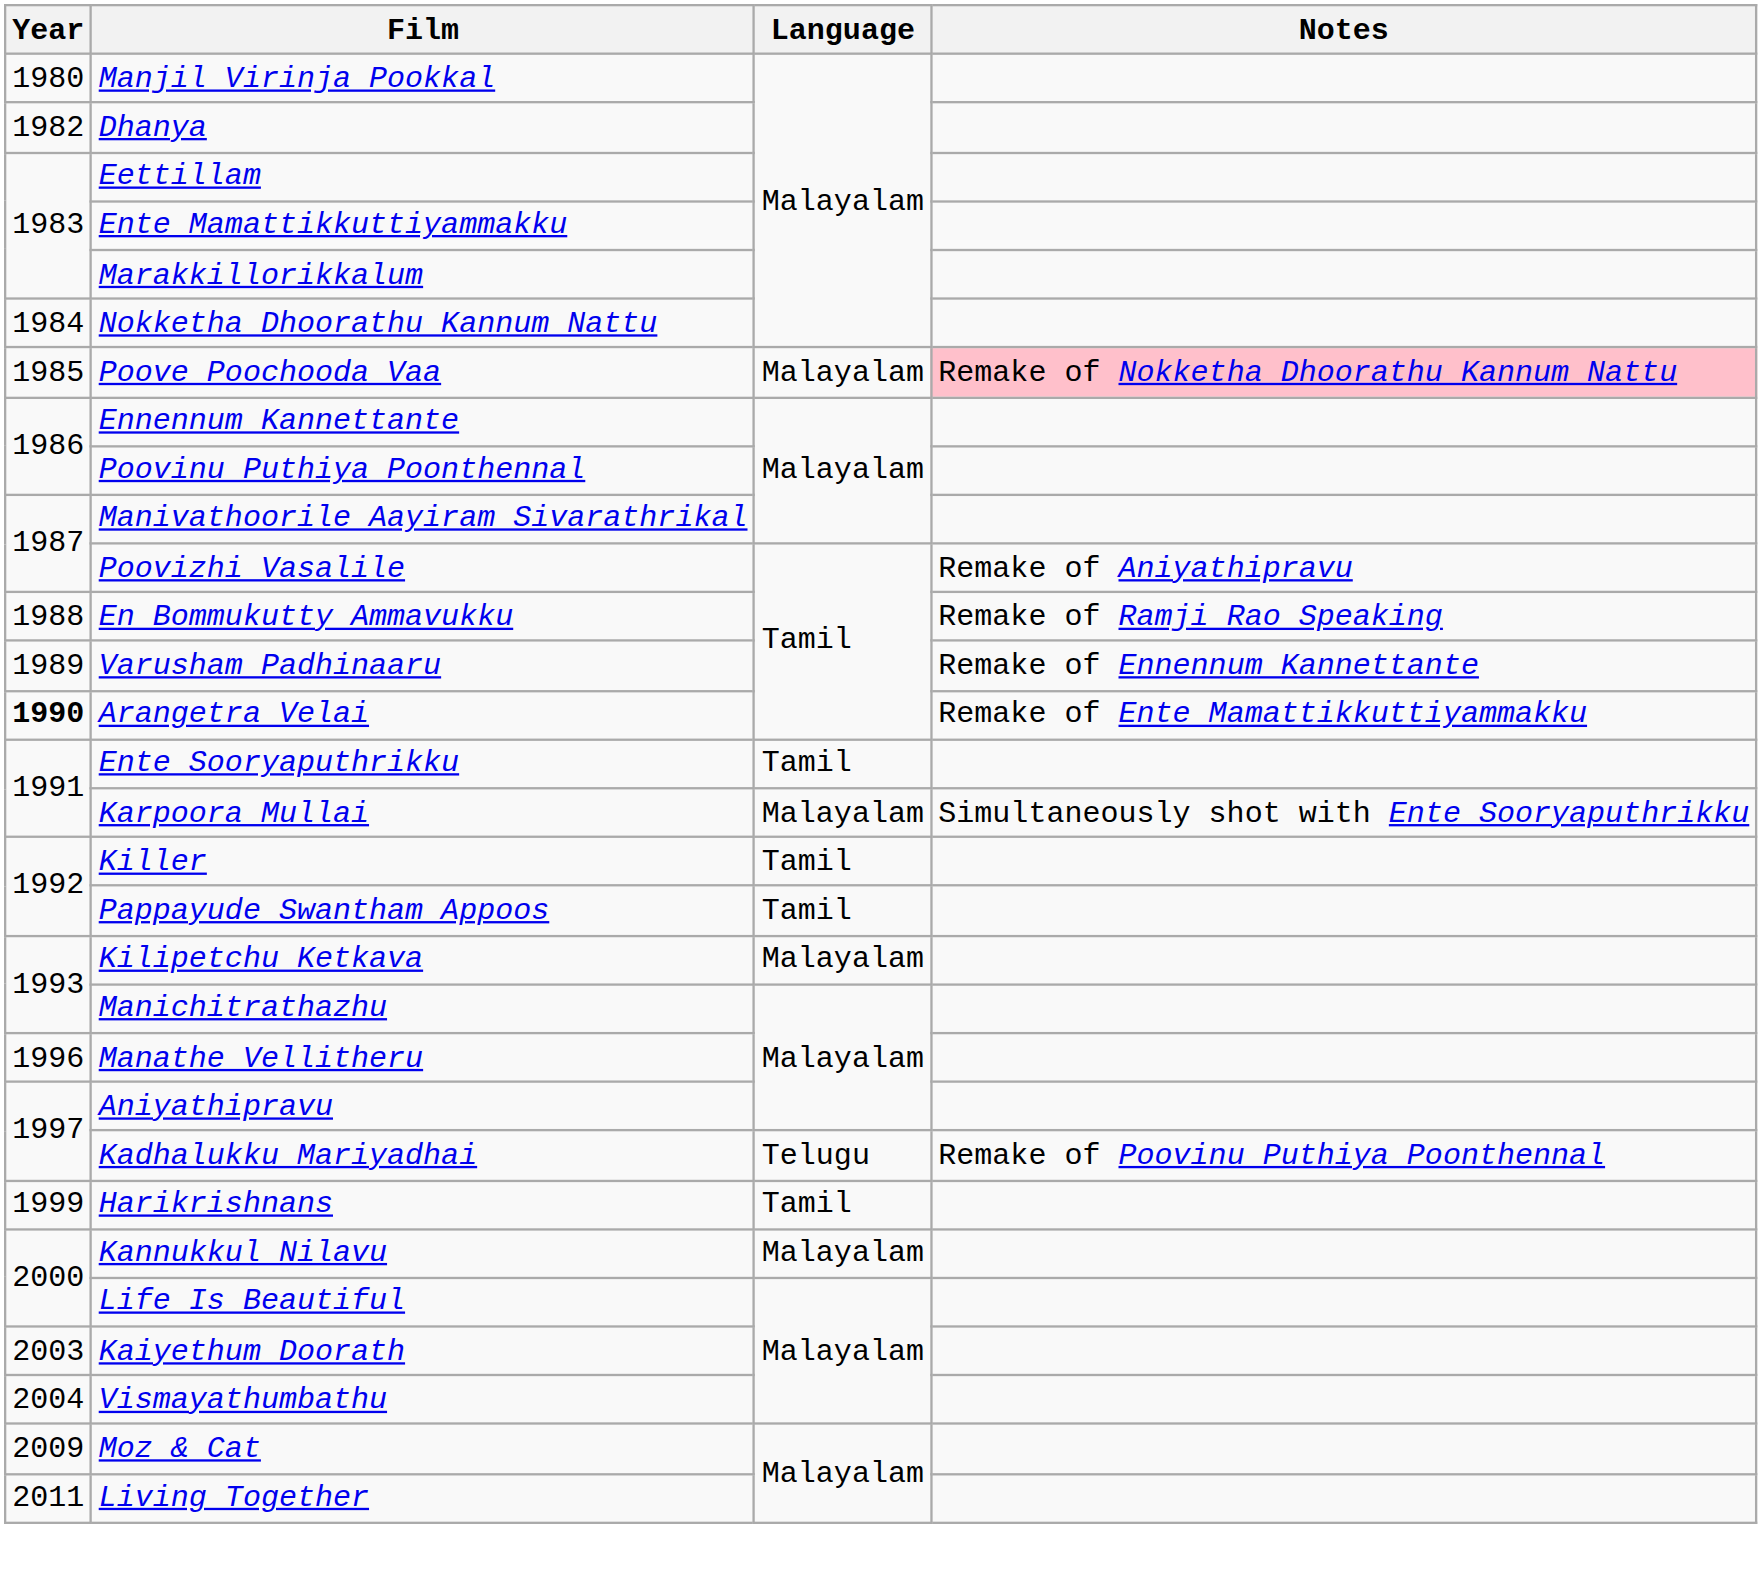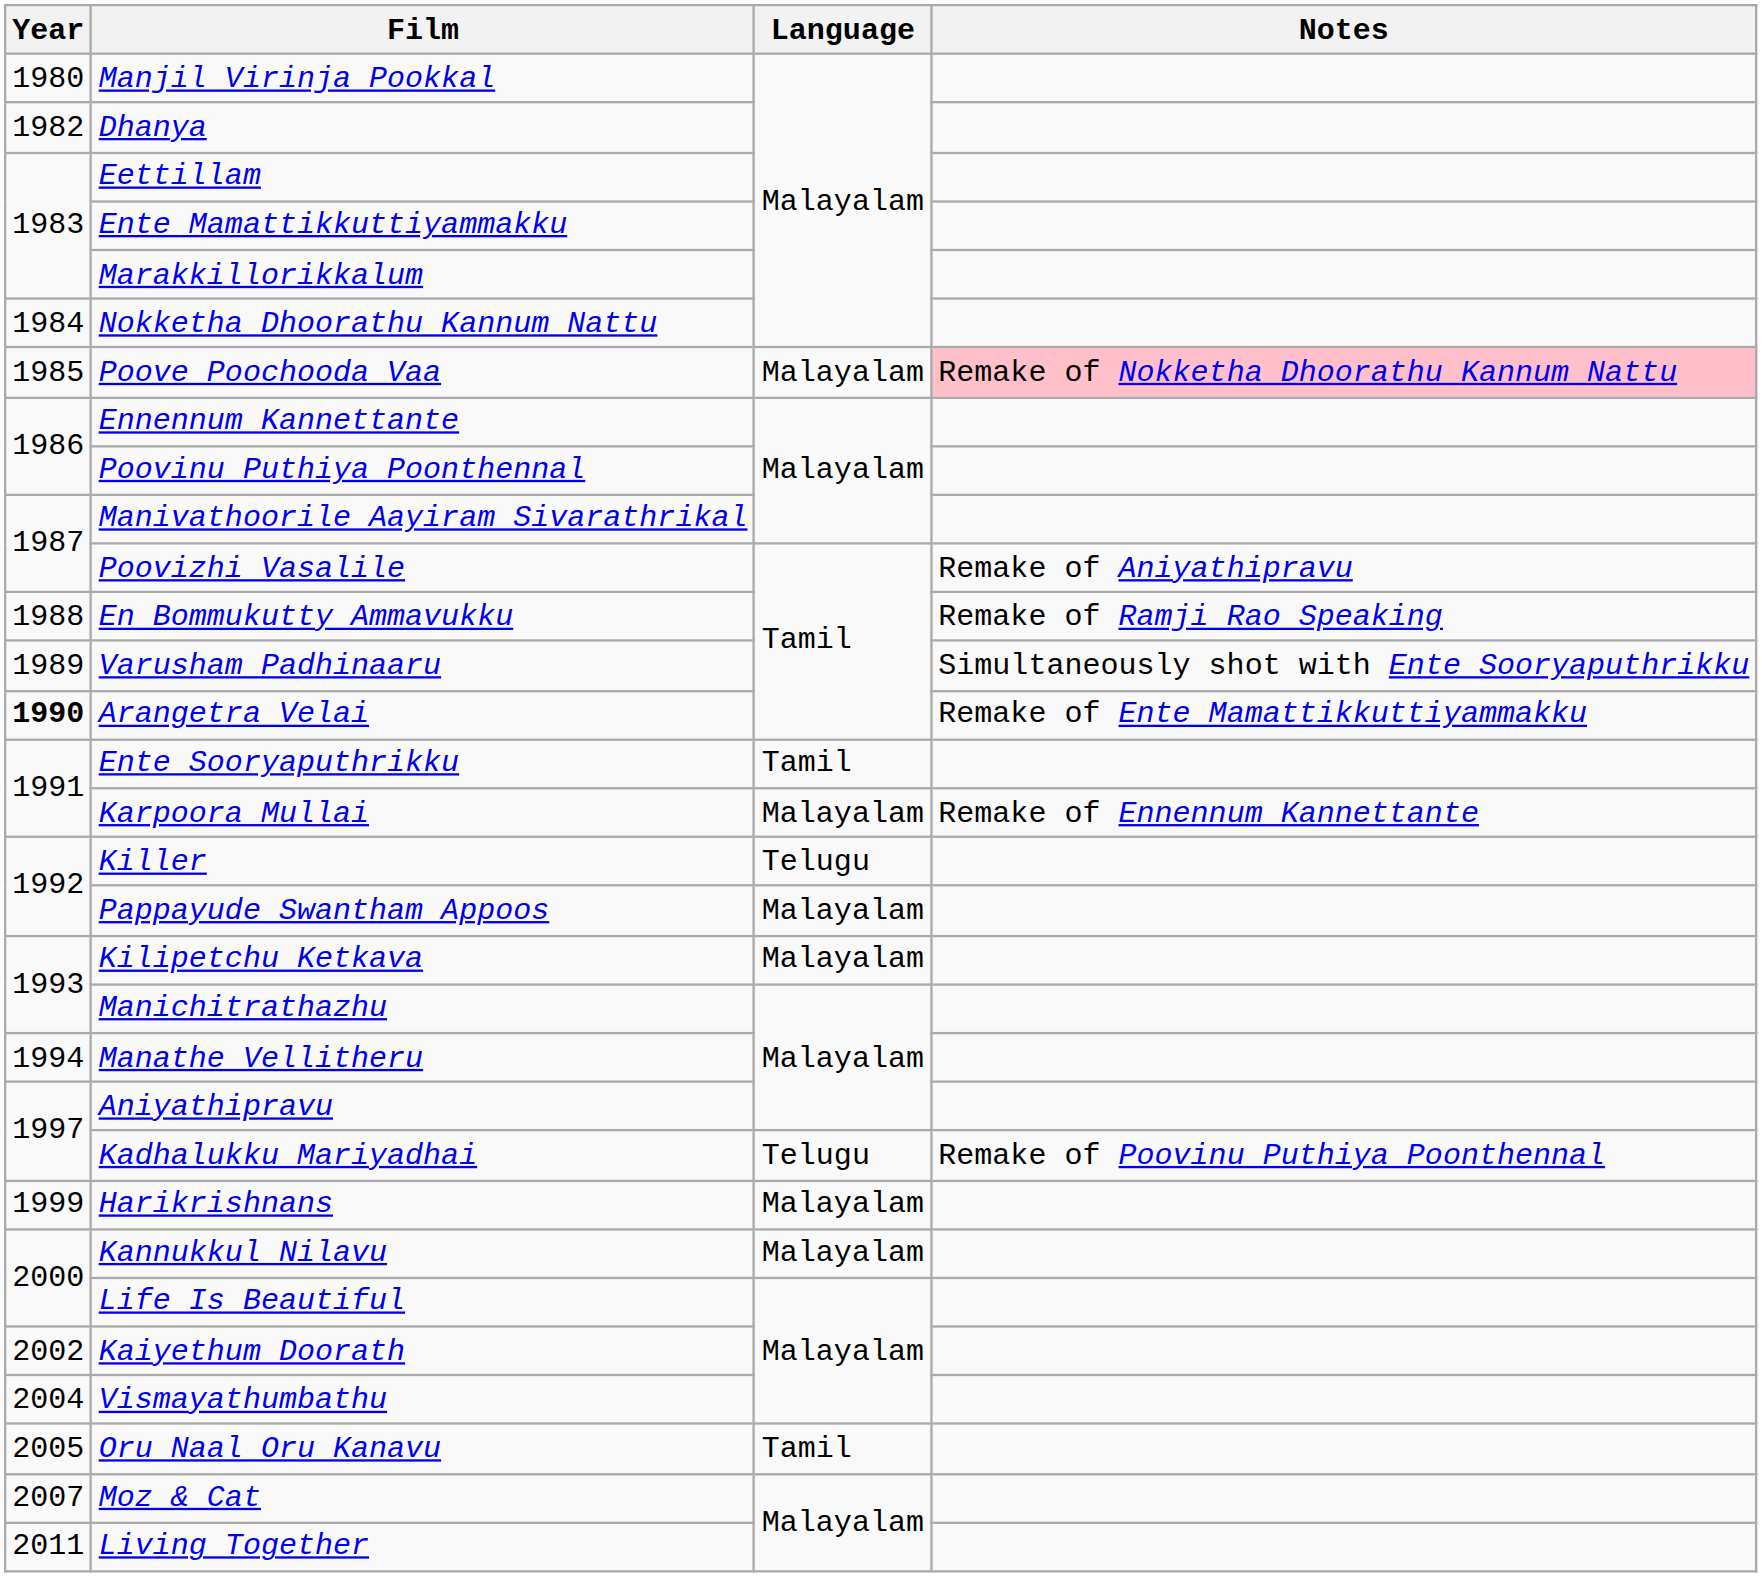Varusham Padhinaaru | Notes: Remake of Ennennum Kannettante -> Simultaneously shot with Ente Sooryaputhrikku
Karpoora Mullai | Notes: Simultaneously shot with Ente Sooryaputhrikku -> Remake of Ennennum Kannettante
Killer | Language: Tamil -> Telugu
Pappayude Swantham Appoos | Language: Tamil -> Malayalam
Manathe Vellitheru | Year: 1996 -> 1994
Harikrishnans | Language: Tamil -> Malayalam
Kaiyethum Doorath | Year: 2003 -> 2002
+ row: 2005 | Oru Naal Oru Kanavu | Tamil
Moz & Cat | Year: 2009 -> 2007
